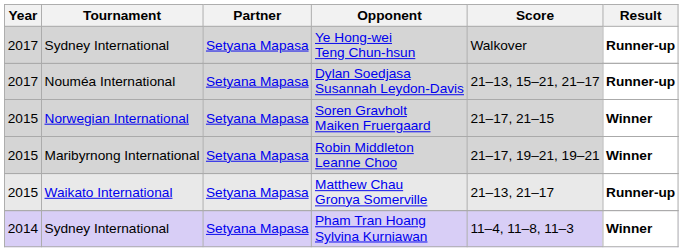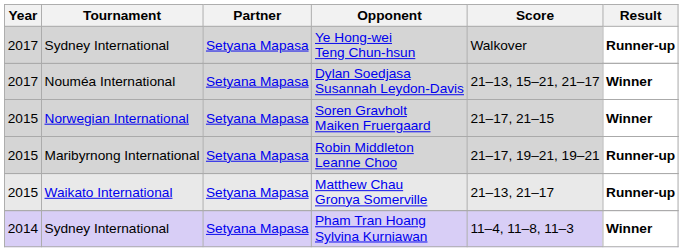Dylan Soedjasa Susannah Leydon-Davis | Result: Runner-up -> Winner
Robin Middleton Leanne Choo | Result: Winner -> Runner-up
